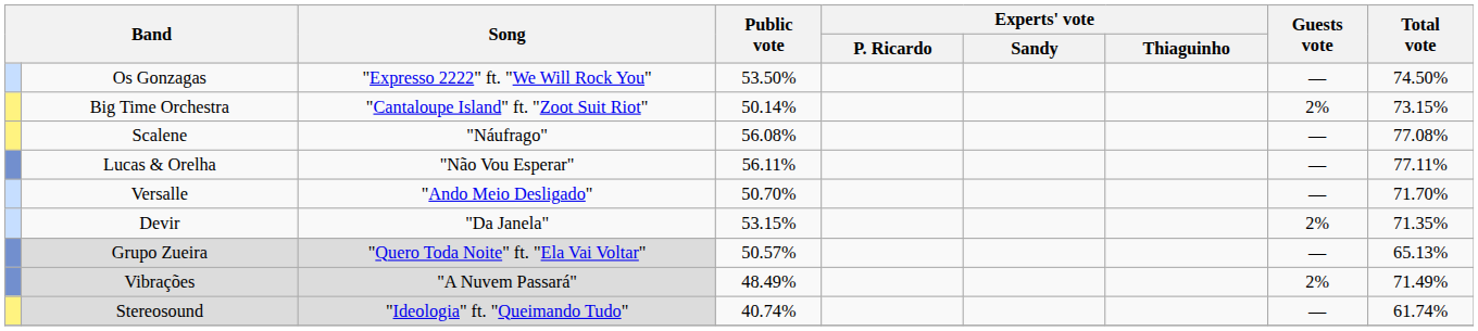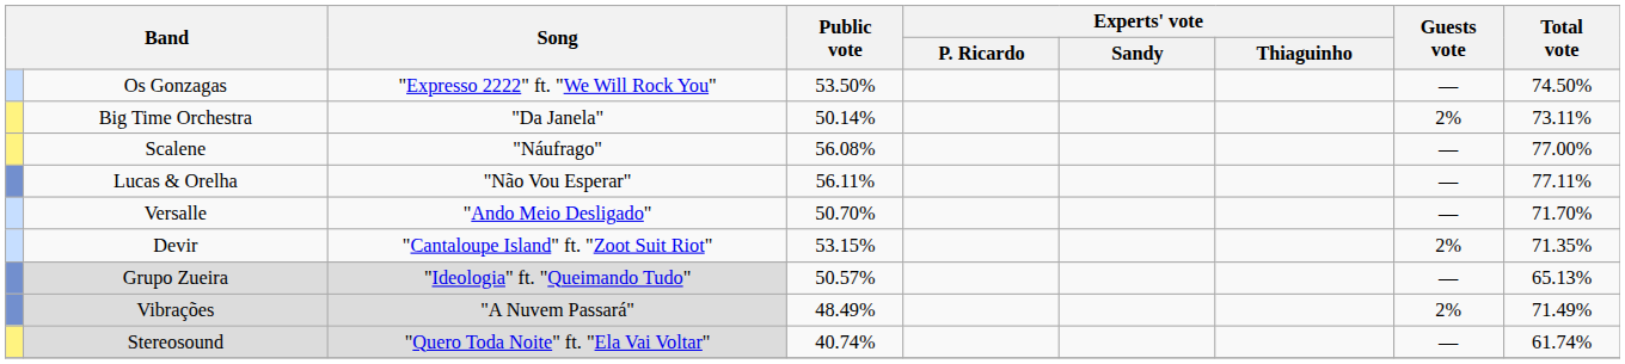Big Time Orchestra | Song: "Cantaloupe Island" ft. "Zoot Suit Riot" -> "Da Janela"
Big Time Orchestra | Total vote: 73.15% -> 73.11%
Scalene | Total vote: 77.08% -> 77.00%
Devir | Song: "Da Janela" -> "Cantaloupe Island" ft. "Zoot Suit Riot"
Grupo Zueira | Song: "Quero Toda Noite" ft. "Ela Vai Voltar" -> "Ideologia" ft. "Queimando Tudo"
Stereosound | Song: "Ideologia" ft. "Queimando Tudo" -> "Quero Toda Noite" ft. "Ela Vai Voltar"
